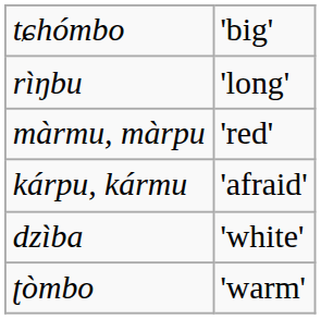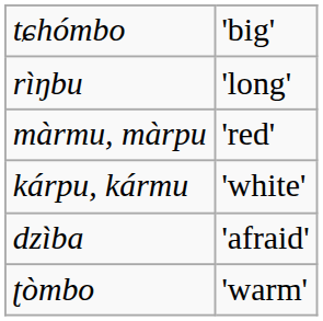kárpu, kármu | column 2: 'afraid' -> 'white'
dzìba | column 2: 'white' -> 'afraid'
